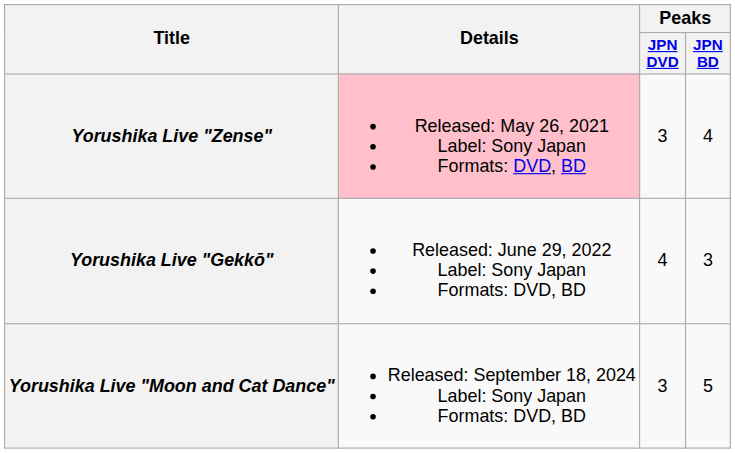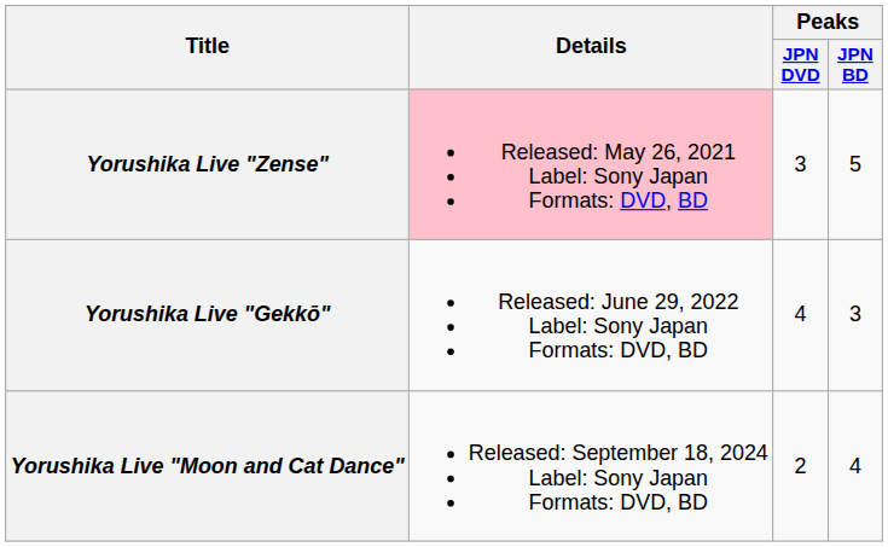Yorushika Live "Zense" | Peaks / JPN BD: 4 -> 5
Yorushika Live "Moon and Cat Dance" | Peaks / JPN DVD: 3 -> 2
Yorushika Live "Moon and Cat Dance" | Peaks / JPN BD: 5 -> 4
